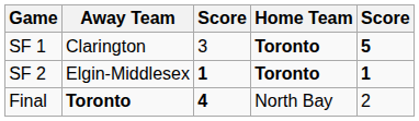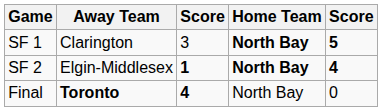SF 1 | Home Team: Toronto -> North Bay
SF 2 | Home Team: Toronto -> North Bay
SF 2 | column 5: 1 -> 4
Final | column 5: 2 -> 0
